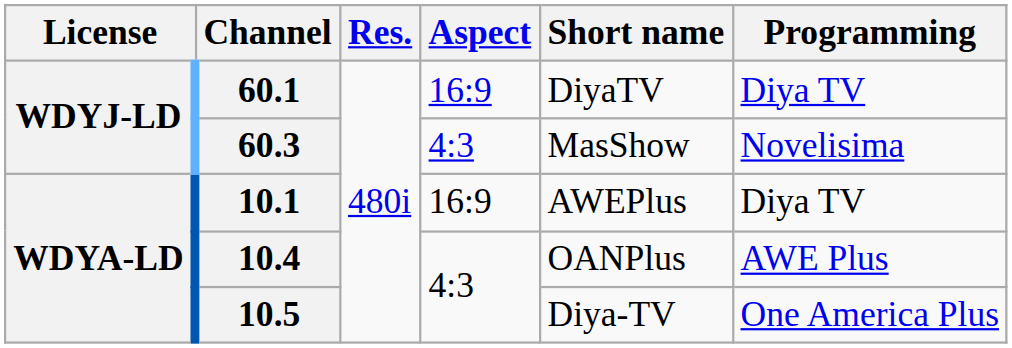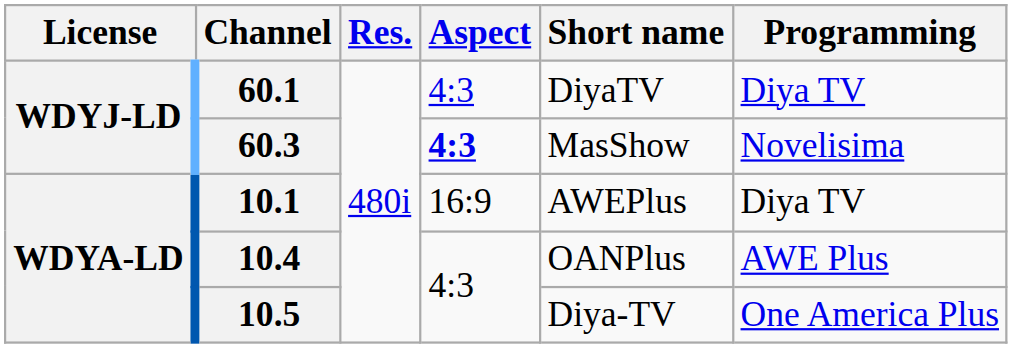60.1 | Aspect: 16:9 -> 4:3
60.3 | Aspect: normal -> bold
